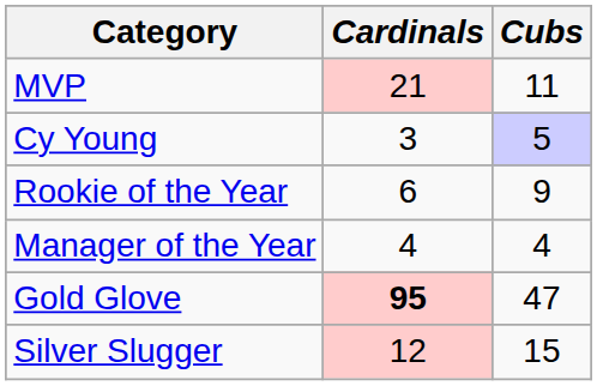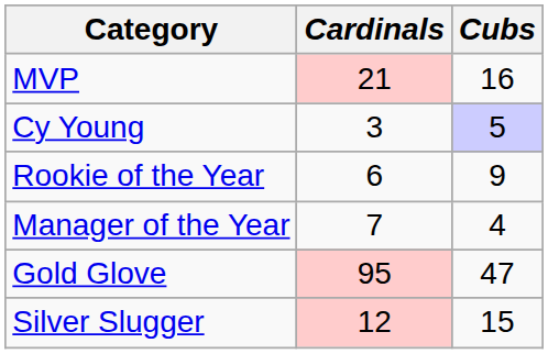MVP | Cubs: 11 -> 16
Manager of the Year | Cardinals: 4 -> 7
Gold Glove | Cardinals: bold -> normal
